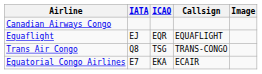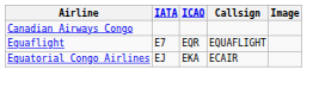Equaflight | IATA: EJ -> E7
- row: Trans Air Congo | Q8 | TSG | TRANS-CONGO
Equatorial Congo Airlines | IATA: E7 -> EJ
